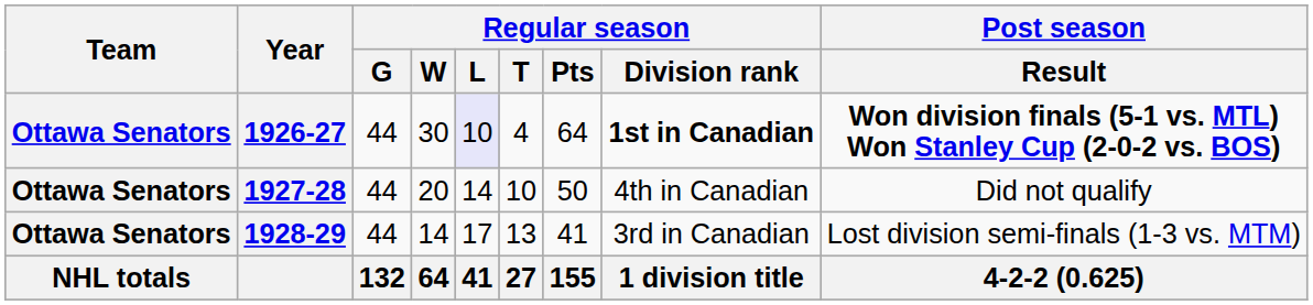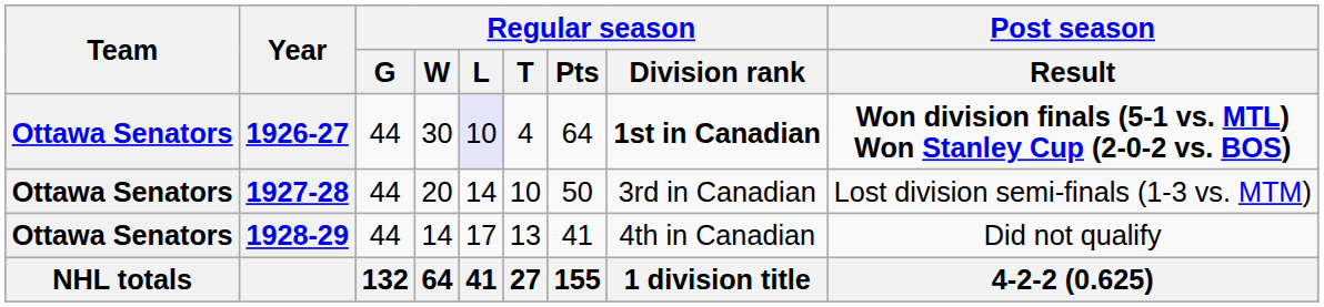1927-28 | Regular season / Division rank: 4th in Canadian -> 3rd in Canadian
1927-28 | Post season / Result: Did not qualify -> Lost division semi-finals (1-3 vs. MTM)
1928-29 | Regular season / Division rank: 3rd in Canadian -> 4th in Canadian
1928-29 | Post season / Result: Lost division semi-finals (1-3 vs. MTM) -> Did not qualify
